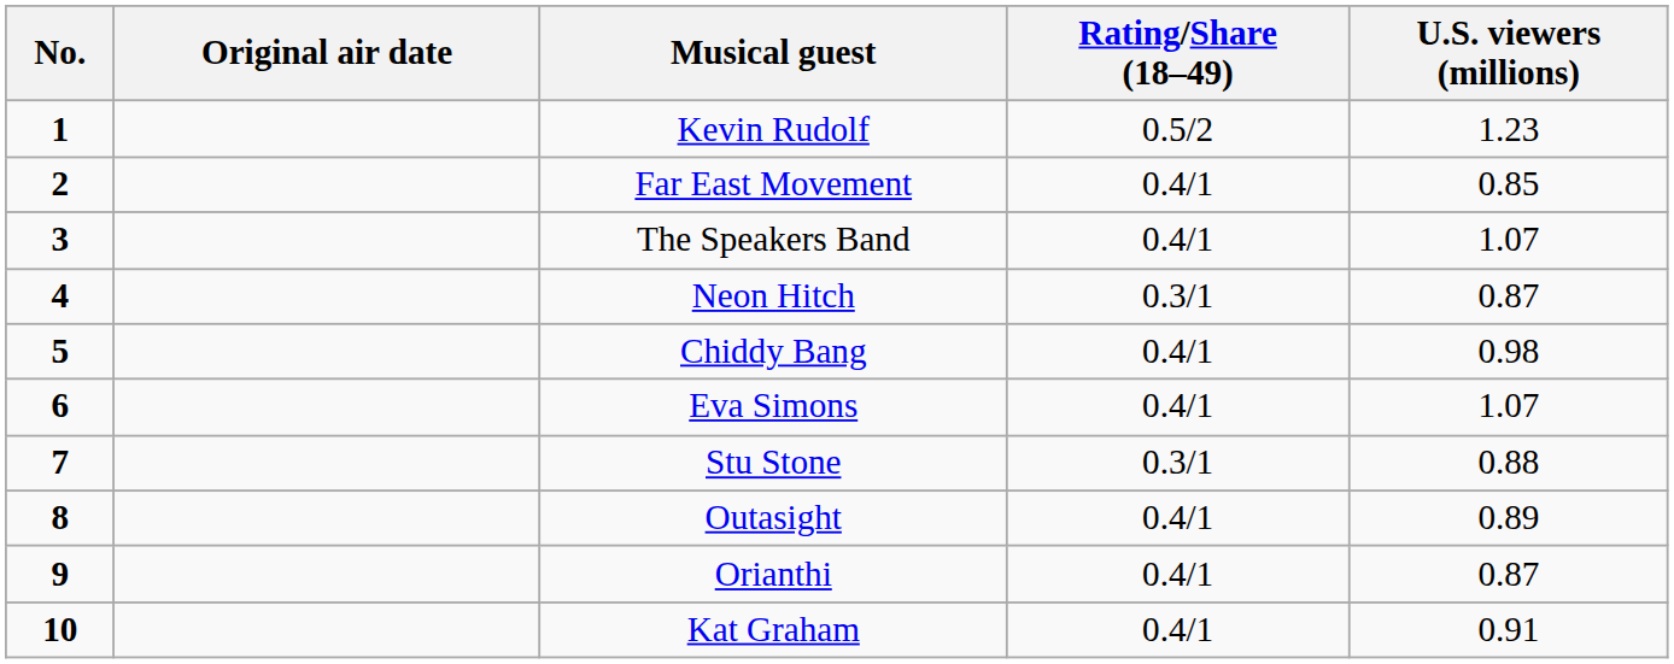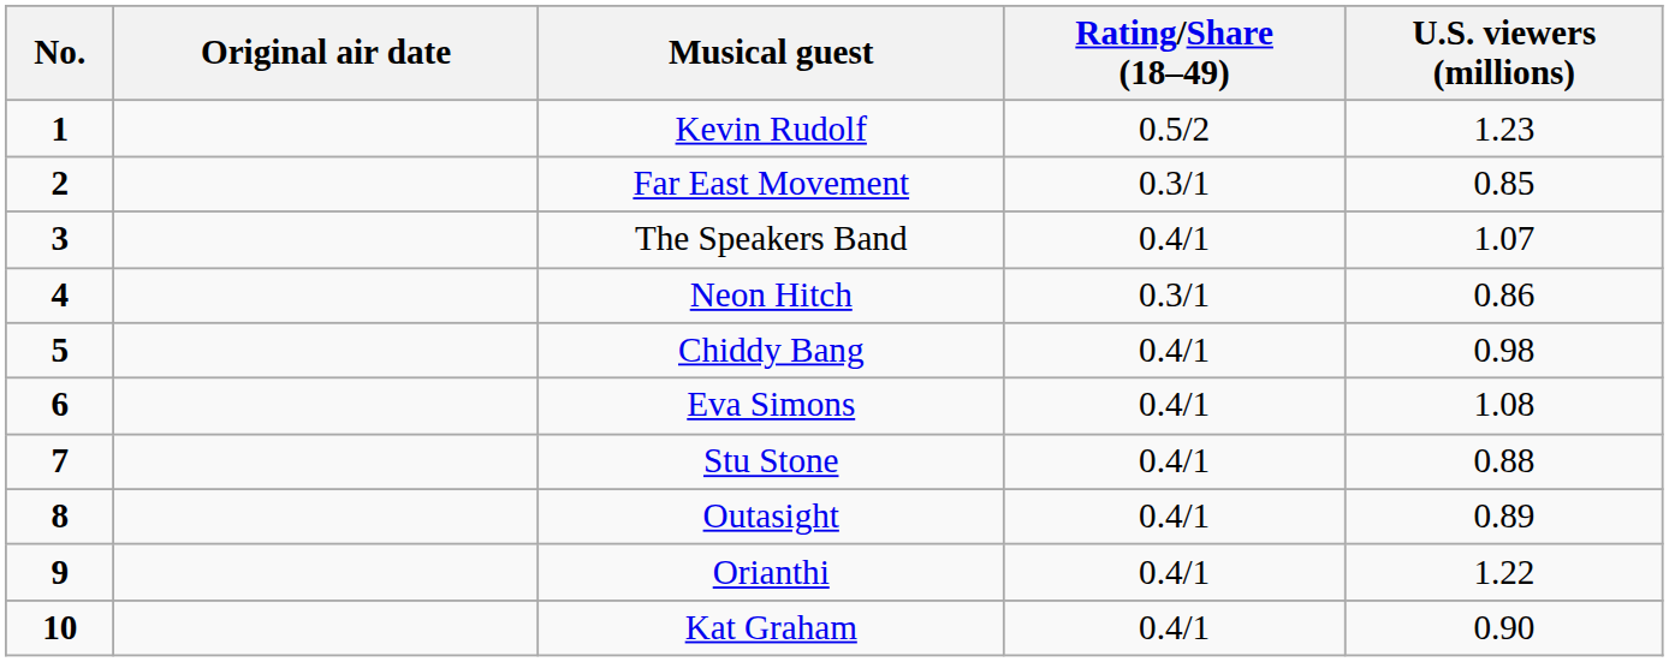Far East Movement | Rating/Share (18–49): 0.4/1 -> 0.3/1
Neon Hitch | U.S. viewers (millions): 0.87 -> 0.86
Eva Simons | U.S. viewers (millions): 1.07 -> 1.08
Stu Stone | Rating/Share (18–49): 0.3/1 -> 0.4/1
Orianthi | U.S. viewers (millions): 0.87 -> 1.22
Kat Graham | U.S. viewers (millions): 0.91 -> 0.90
